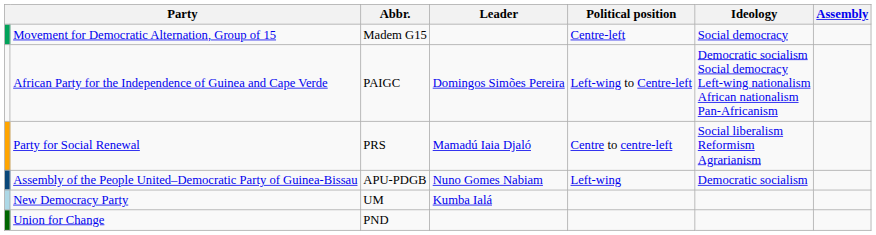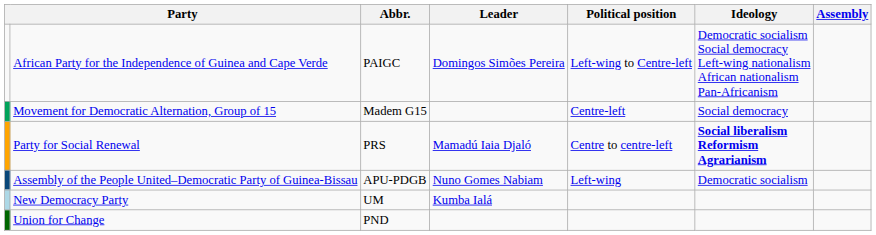rows swapped: African Party for the Independence of Guinea and Cape Verde <-> Movement for Democratic Alternation, Group of 15
Party for Social Renewal | Ideology: normal -> bold
